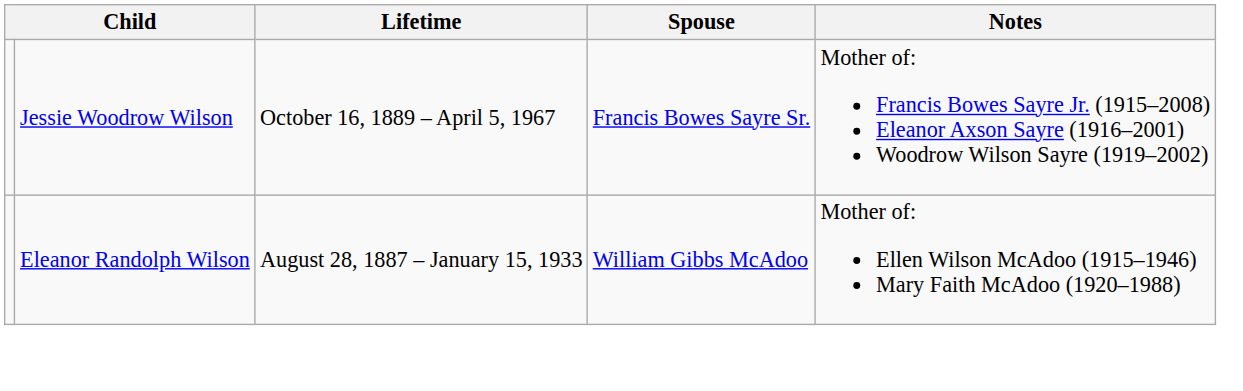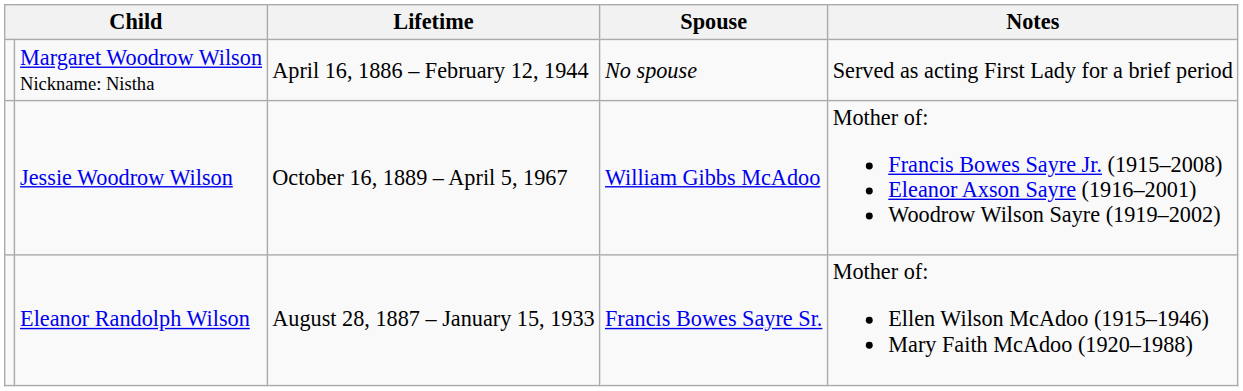+ row: Margaret Woodrow Wilson Nickname: Nistha | April 16, 1886 – February 12, 1944 | No spouse | Served as acting First Lady for a brief period
Jessie Woodrow Wilson | Spouse: Francis Bowes Sayre Sr. -> William Gibbs McAdoo
Eleanor Randolph Wilson | Spouse: William Gibbs McAdoo -> Francis Bowes Sayre Sr.
